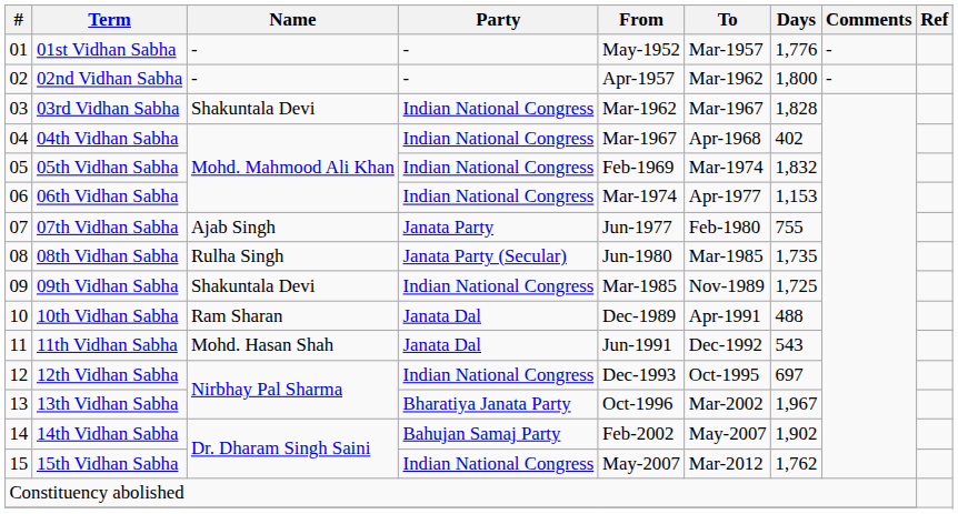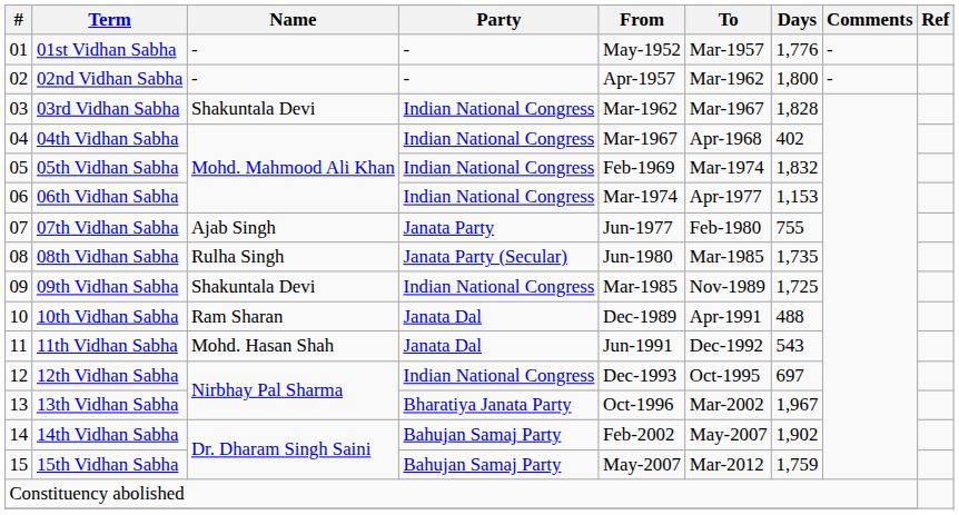15th Vidhan Sabha | Party: Indian National Congress -> Bahujan Samaj Party
15th Vidhan Sabha | Days: 1,762 -> 1,759
